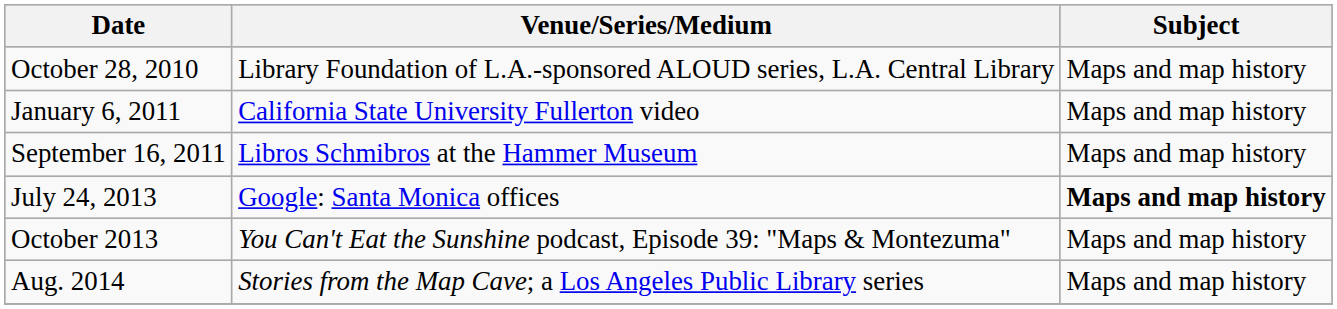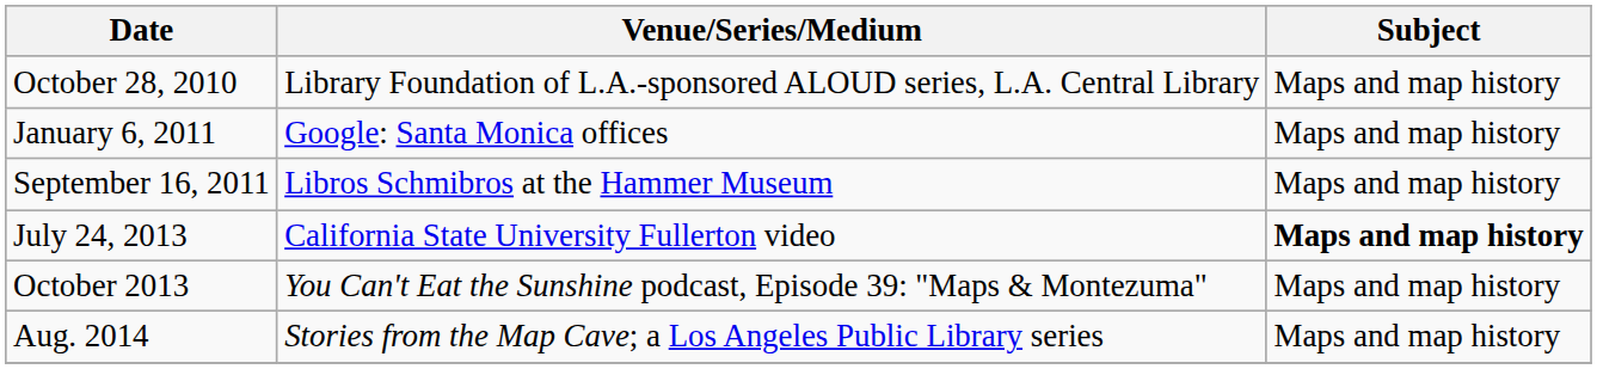January 6, 2011 | Venue/Series/Medium: California State University Fullerton video -> Google: Santa Monica offices
July 24, 2013 | Venue/Series/Medium: Google: Santa Monica offices -> California State University Fullerton video
